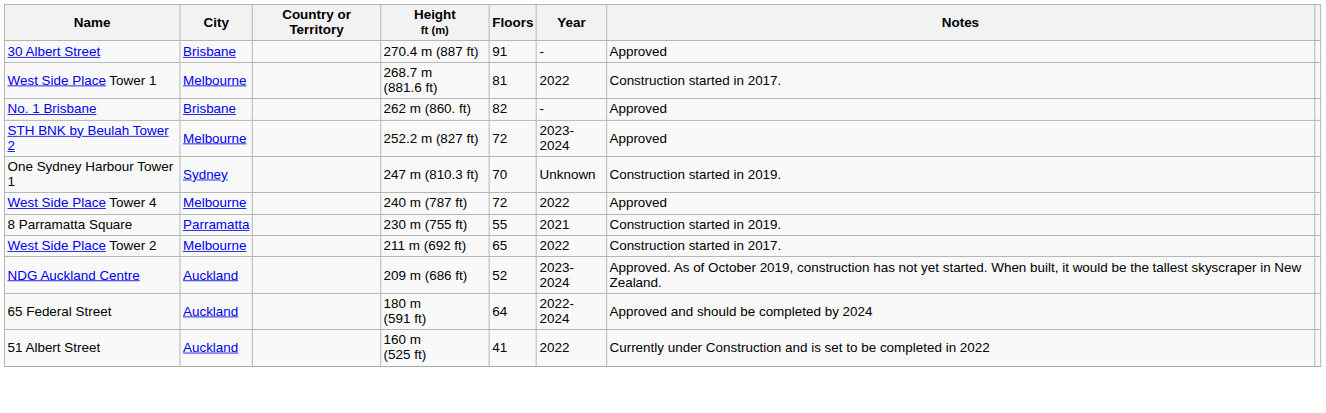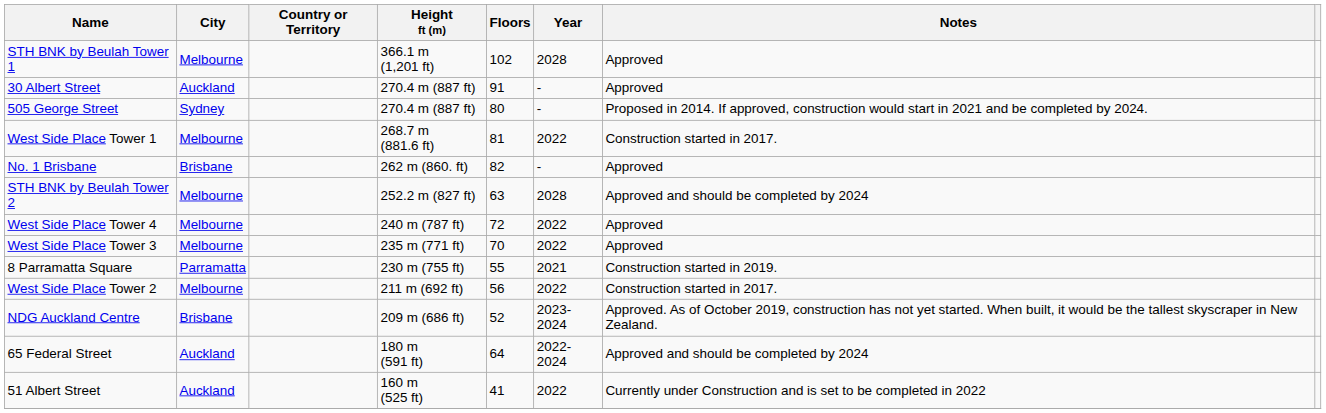+ row: STH BNK by Beulah Tower 1 | Melbourne | 366.1 m (1,201 ft) | 102 | 2028 | Approved
30 Albert Street | City: Brisbane -> Auckland
+ row: 505 George Street | Sydney | 270.4 m (887 ft) | 80 | - | Proposed in 2014. If approved, construction would start in 2021 and be completed by 2024.
STH BNK by Beulah Tower 2 | Floors: 72 -> 63
STH BNK by Beulah Tower 2 | Year: 2023-2024 -> 2028
STH BNK by Beulah Tower 2 | Notes: Approved -> Approved and should be completed by 2024
- row: One Sydney Harbour Tower 1 | Sydney | 247 m (810.3 ft) | 70 | Unknown | Construction started in 2019.
+ row: West Side Place Tower 3 | Melbourne | 235 m (771 ft) | 70 | 2022 | Approved
West Side Place Tower 2 | Floors: 65 -> 56
NDG Auckland Centre | City: Auckland -> Brisbane
